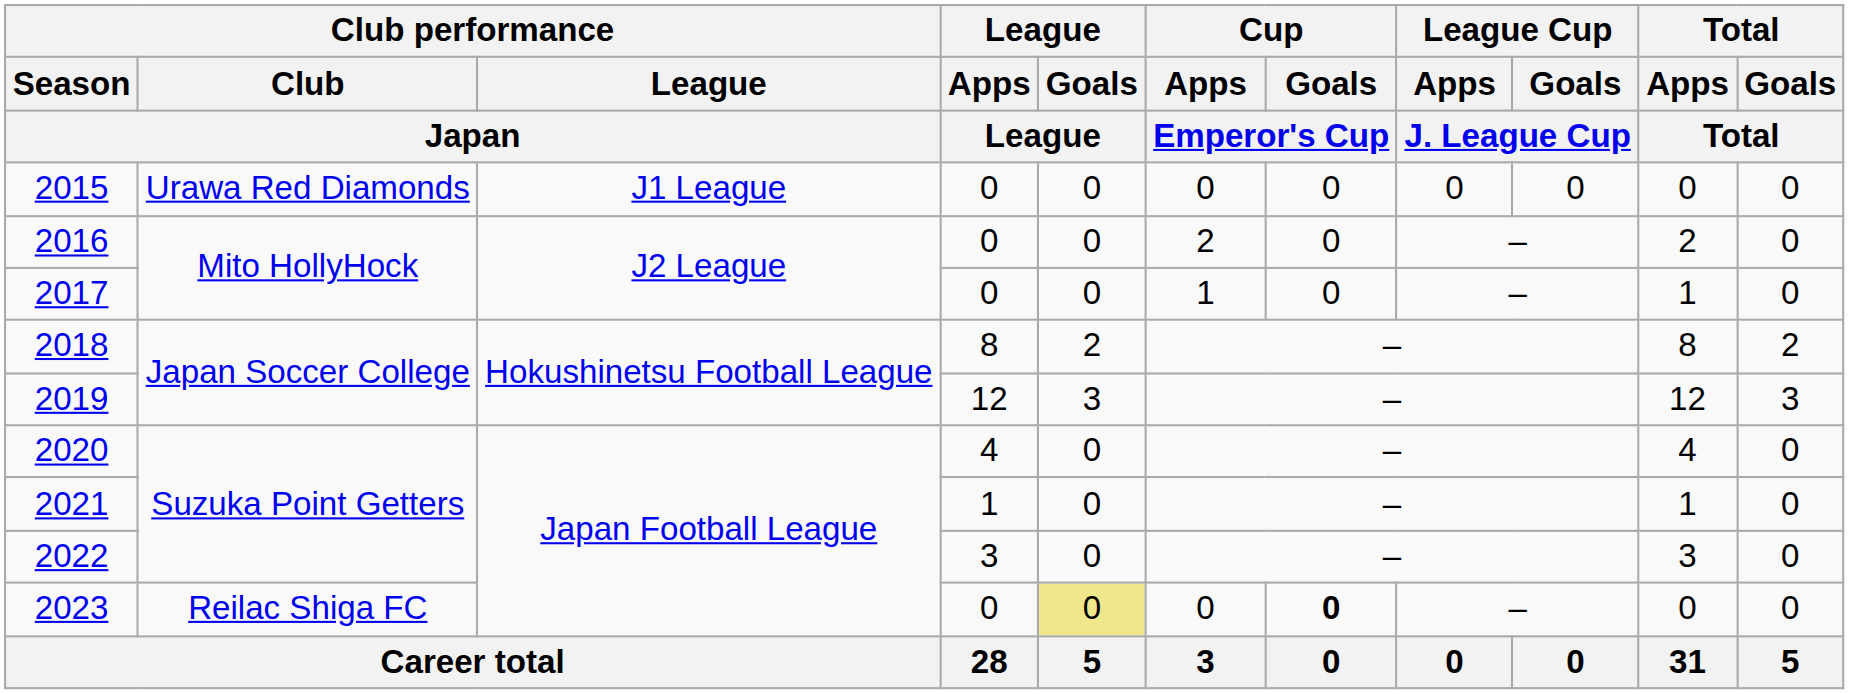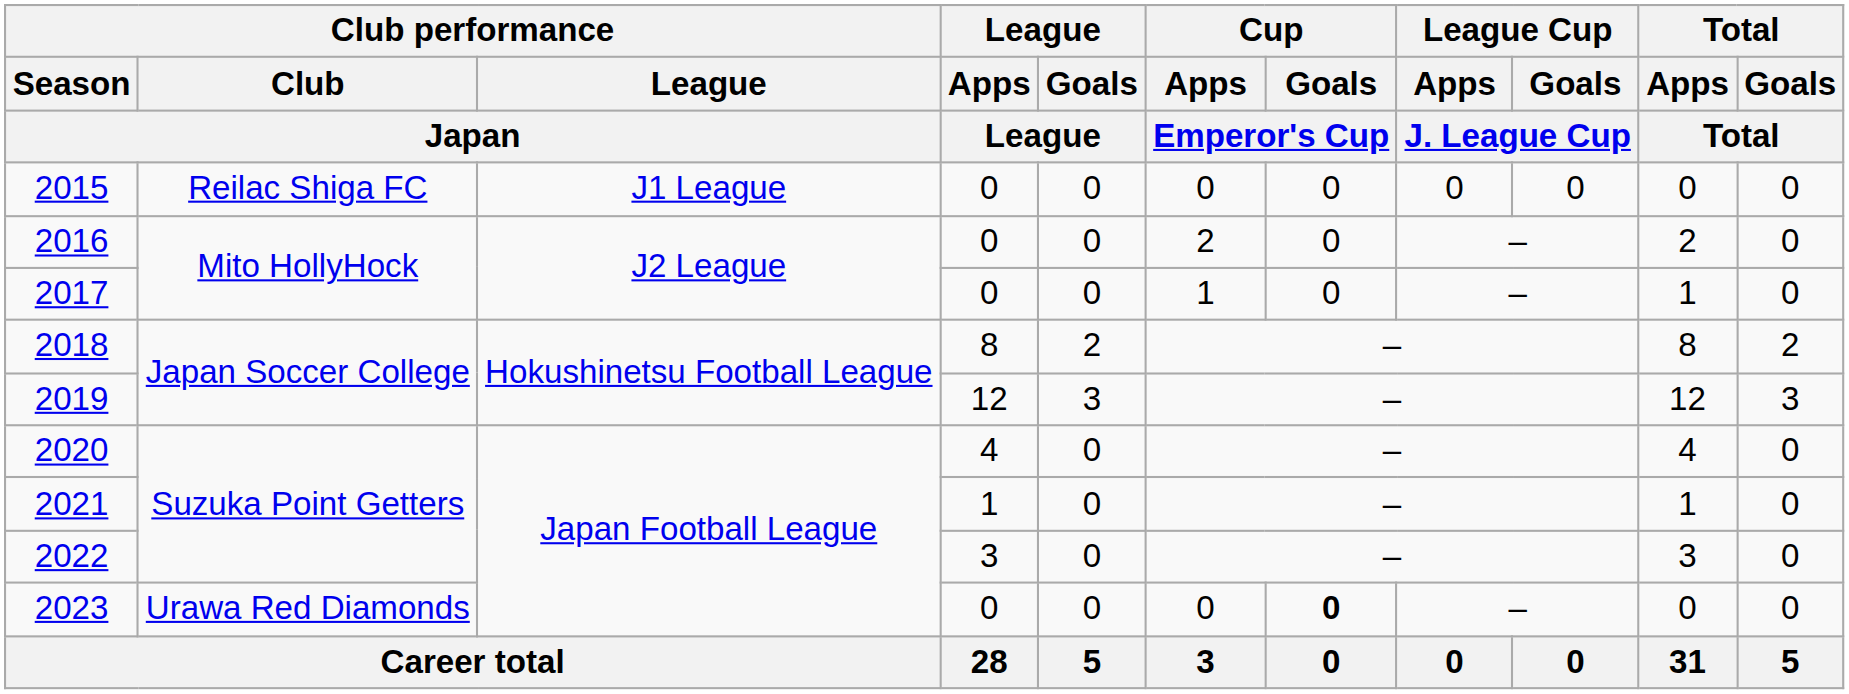2015 | Club performance / Club / Japan: Urawa Red Diamonds -> Reilac Shiga FC
2023 | Club performance / Club / Japan: Reilac Shiga FC -> Urawa Red Diamonds
2023 | League / Goals / League: khaki background -> no background
